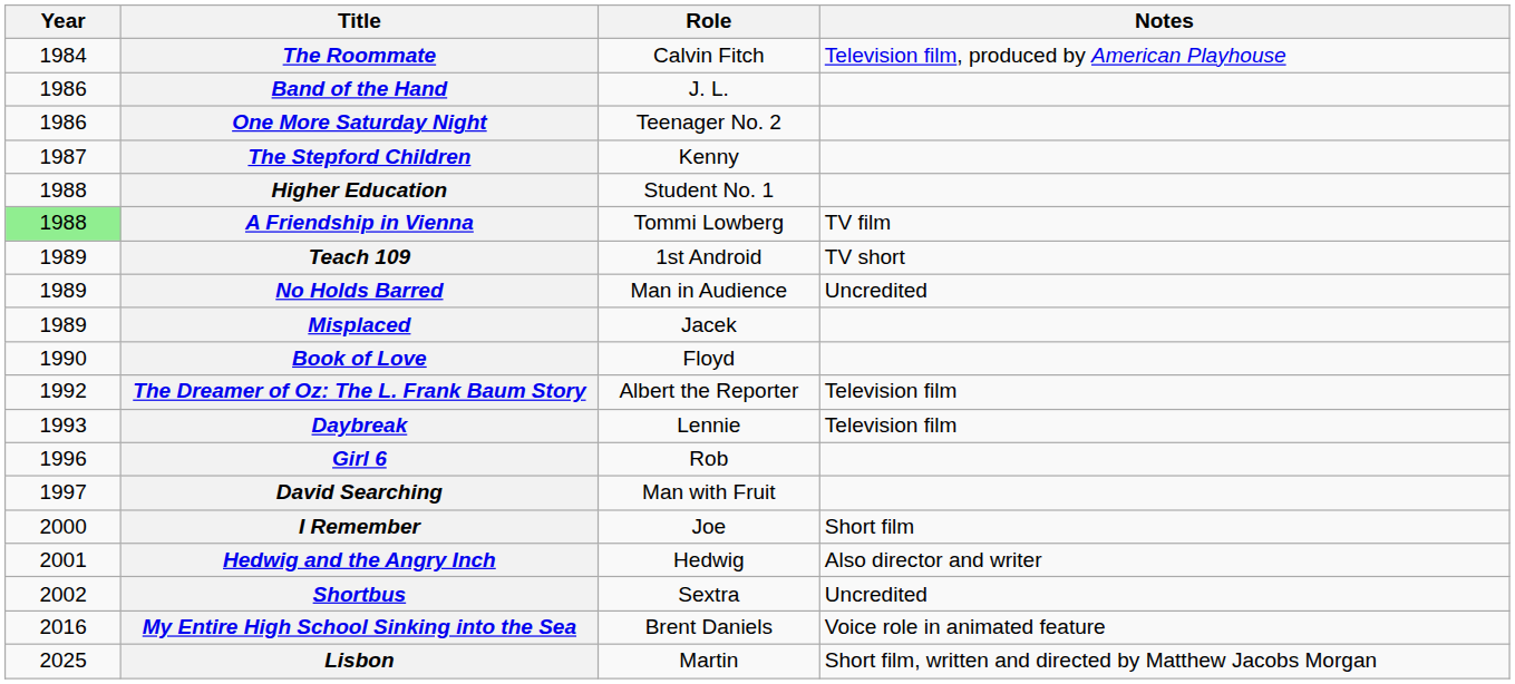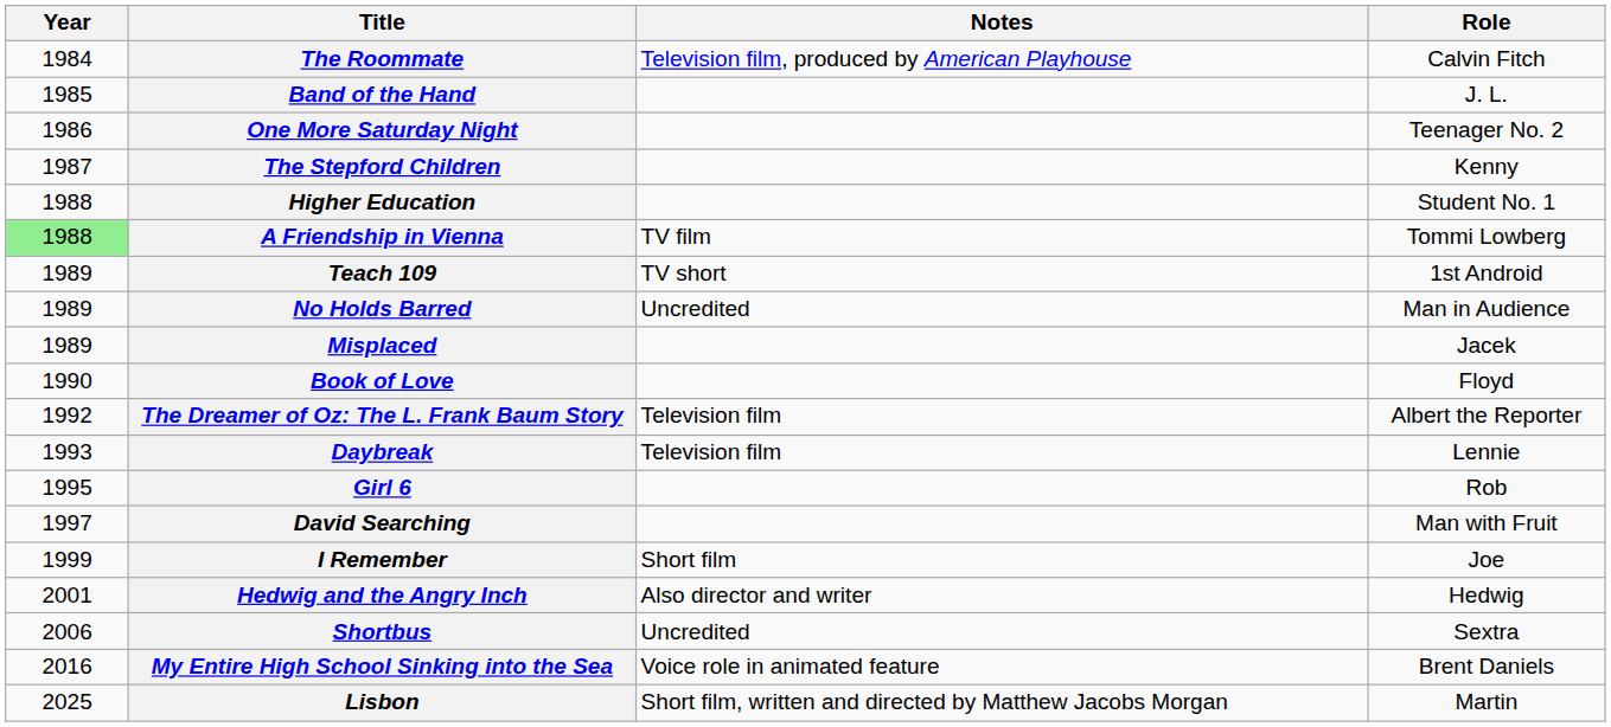columns swapped: Role <-> Notes
Band of the Hand | Year: 1986 -> 1985
Girl 6 | Year: 1996 -> 1995
I Remember | Year: 2000 -> 1999
Shortbus | Year: 2002 -> 2006
